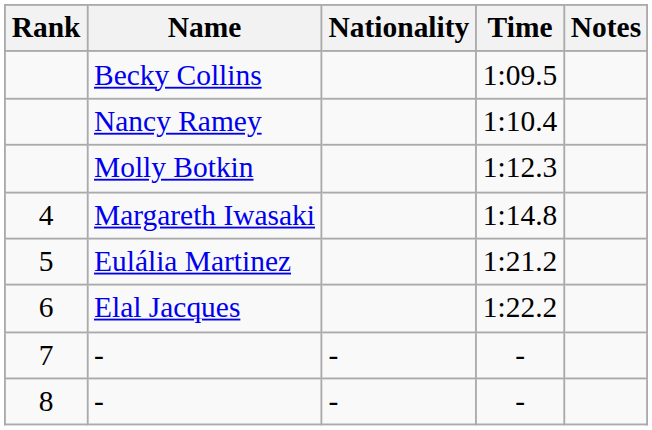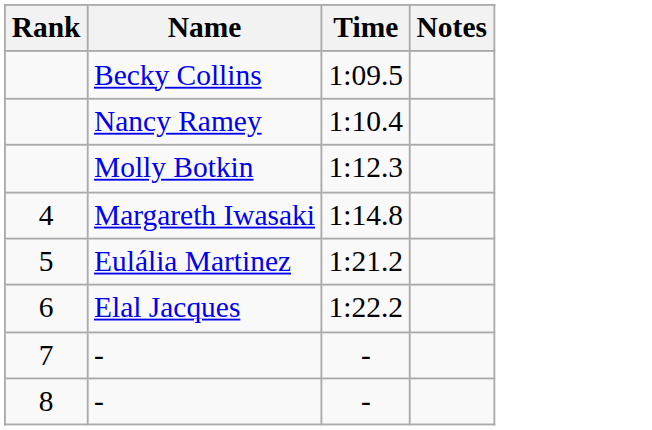- column: Nationality | - | -
